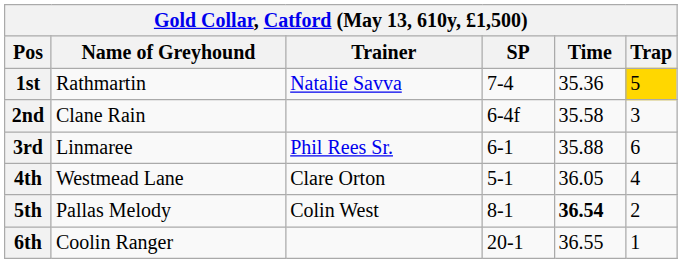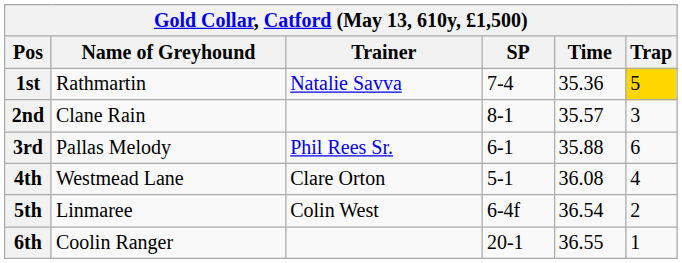2nd | SP: 6-4f -> 8-1
2nd | Time: 35.58 -> 35.57
3rd | Name of Greyhound: Linmaree -> Pallas Melody
4th | Time: 36.05 -> 36.08
5th | Name of Greyhound: Pallas Melody -> Linmaree
5th | SP: 8-1 -> 6-4f
5th | Time: bold -> normal
